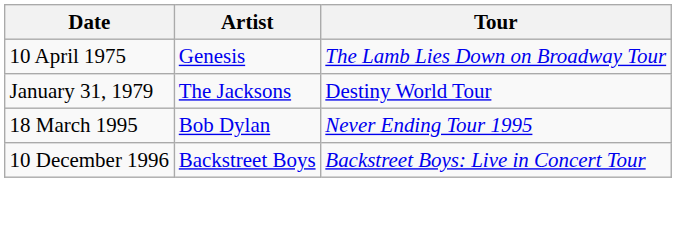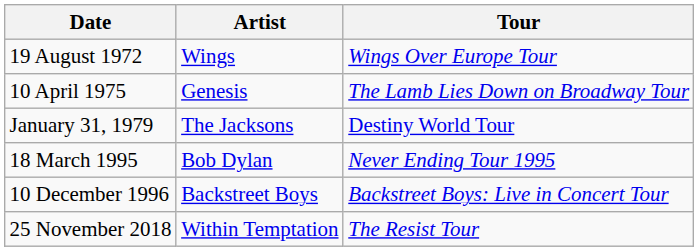+ row: 19 August 1972 | Wings | Wings Over Europe Tour
+ row: 25 November 2018 | Within Temptation | The Resist Tour
